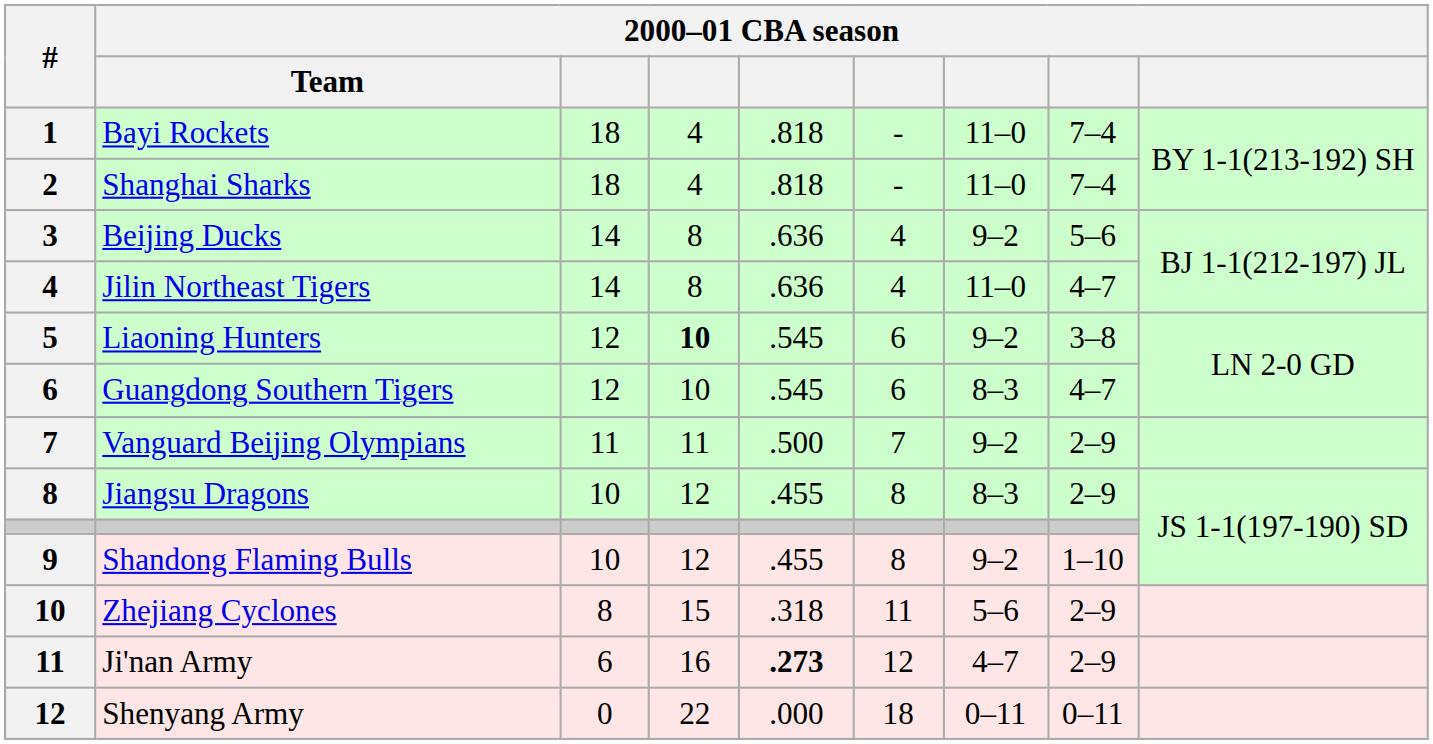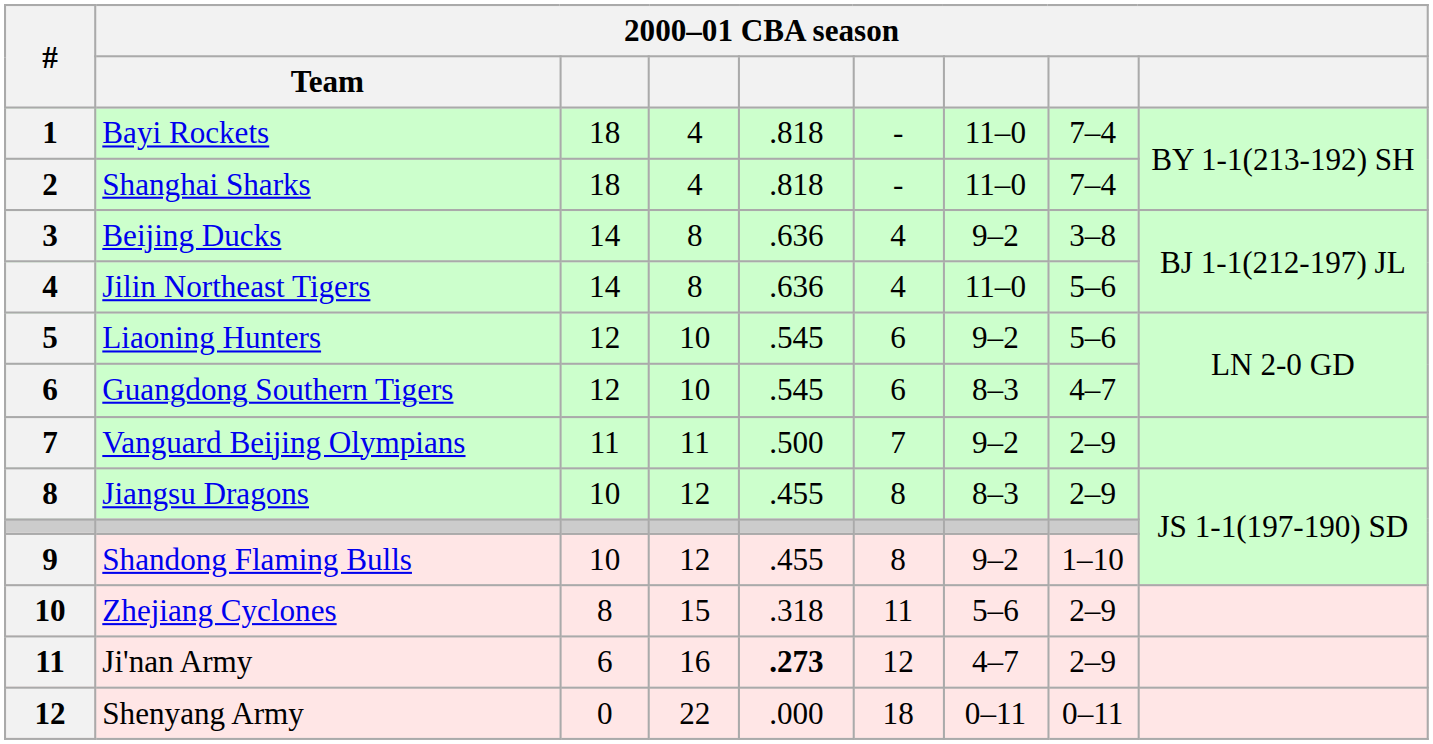Beijing Ducks | column 8: 5–6 -> 3–8
Jilin Northeast Tigers | column 8: 4–7 -> 5–6
Liaoning Hunters | column 4: bold -> normal
Liaoning Hunters | column 8: 3–8 -> 5–6
